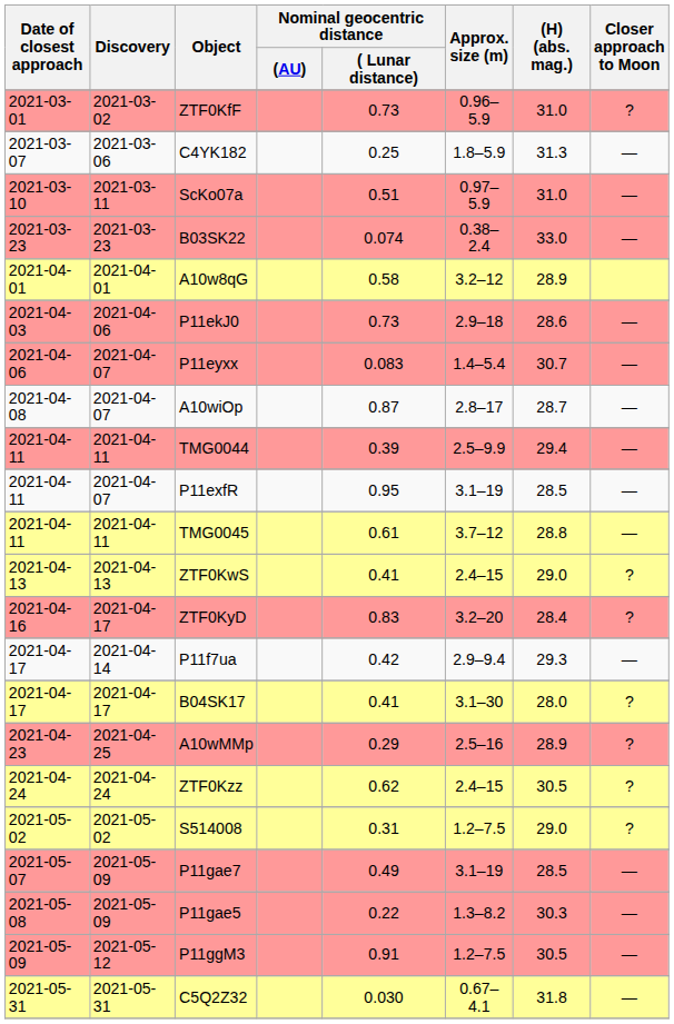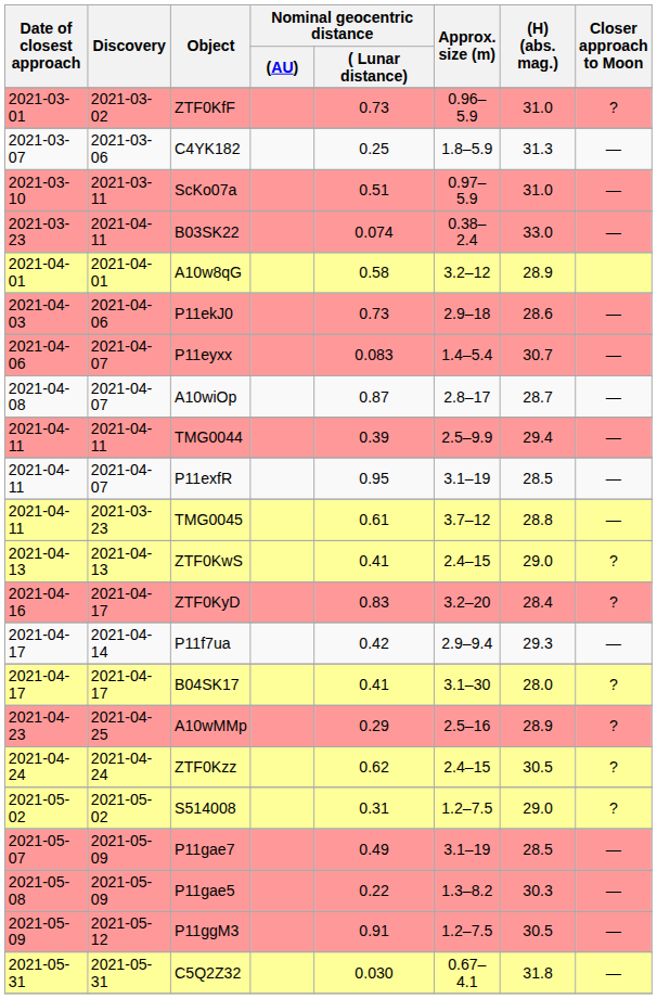B03SK22 | Discovery: 2021-03-23 -> 2021-04-11
TMG0045 | Discovery: 2021-04-11 -> 2021-03-23
